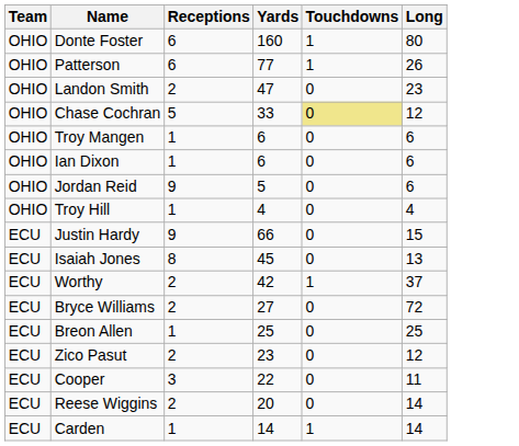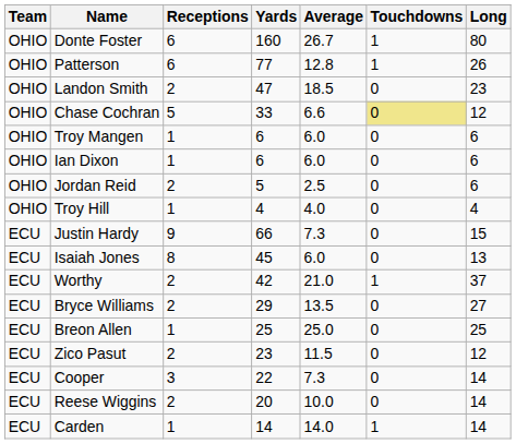+ column: Average | 26.7 | 12.8 | 18.5 | 6.6 | 6.0 | 6.0 | 2.5 | 4.0 | 7.3 | 6.0 | 21.0 | 13.5 | 25.0 | 11.5 | 7.3 | 10.0 | 14.0
Jordan Reid | Receptions: 9 -> 2
Bryce Williams | Yards: 27 -> 29
Bryce Williams | Long: 72 -> 27
Cooper | Long: 11 -> 14
